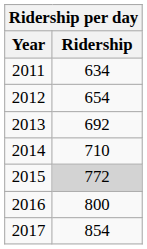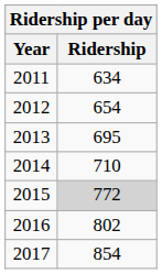2013 | Ridership: 692 -> 695
2016 | Ridership: 800 -> 802
